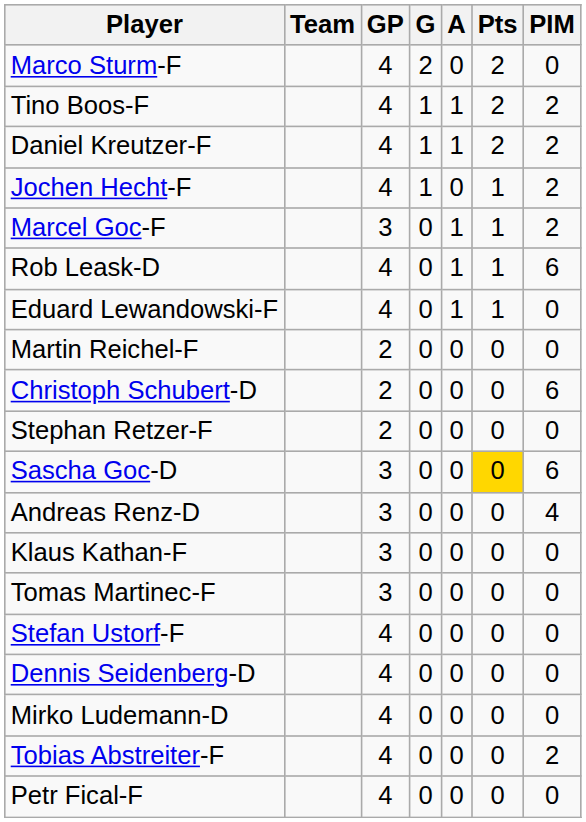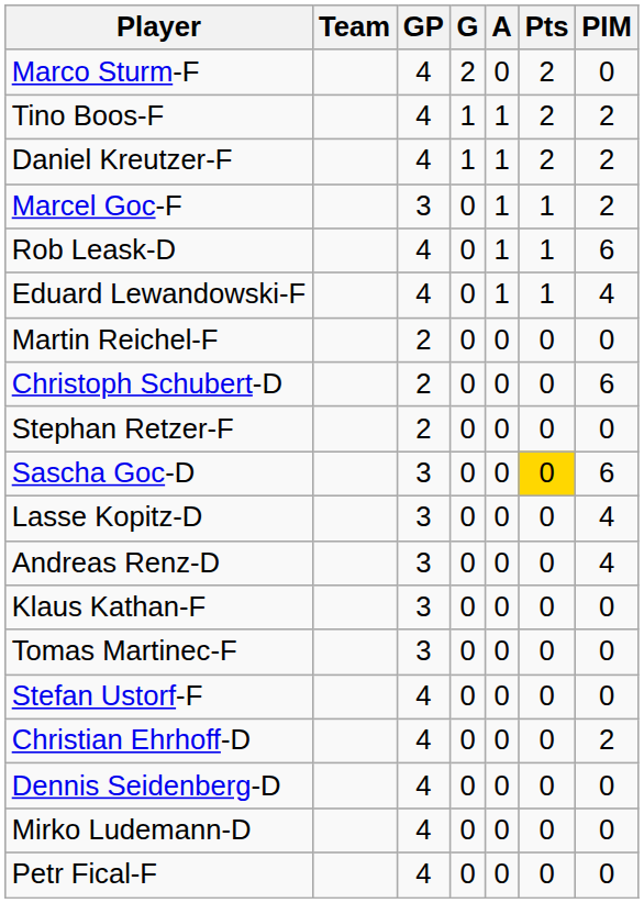- row: Jochen Hecht-F | 4 | 1 | 0 | 1 | 2
Eduard Lewandowski-F | PIM: 0 -> 4
+ row: Lasse Kopitz-D | 3 | 0 | 0 | 0 | 4
+ row: Christian Ehrhoff-D | 4 | 0 | 0 | 0 | 2
- row: Tobias Abstreiter-F | 4 | 0 | 0 | 0 | 2
